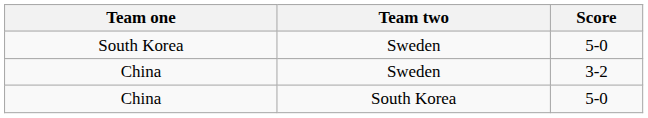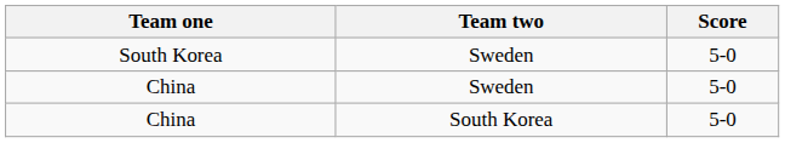China / Sweden | Score: 3-2 -> 5-0
